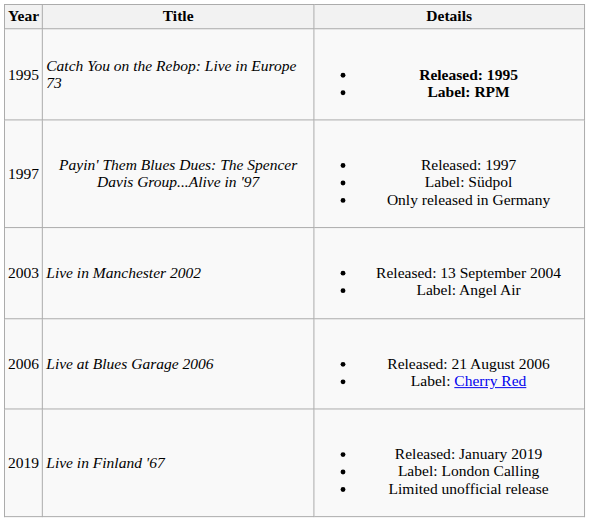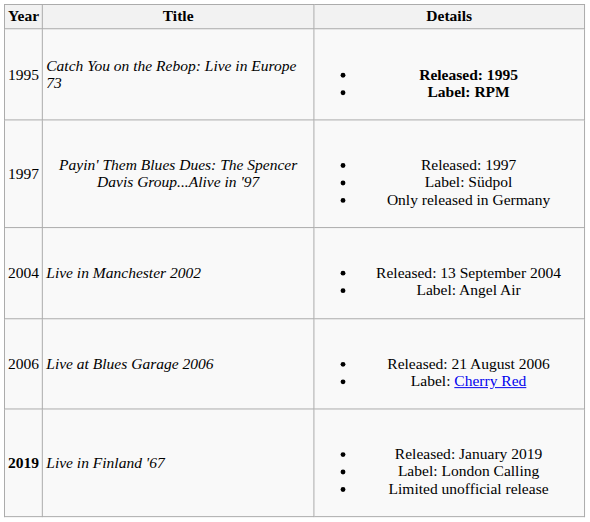Live in Manchester 2002 | Year: 2003 -> 2004
Live in Finland '67 | Year: normal -> bold
